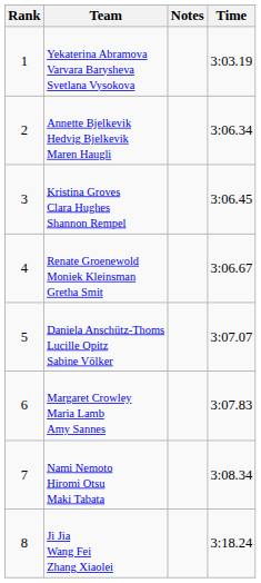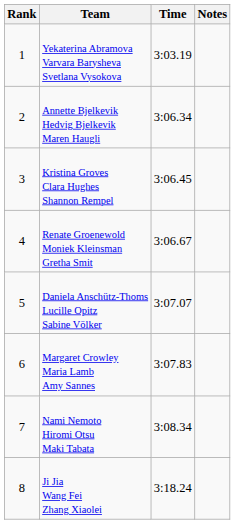columns swapped: Time <-> Notes
